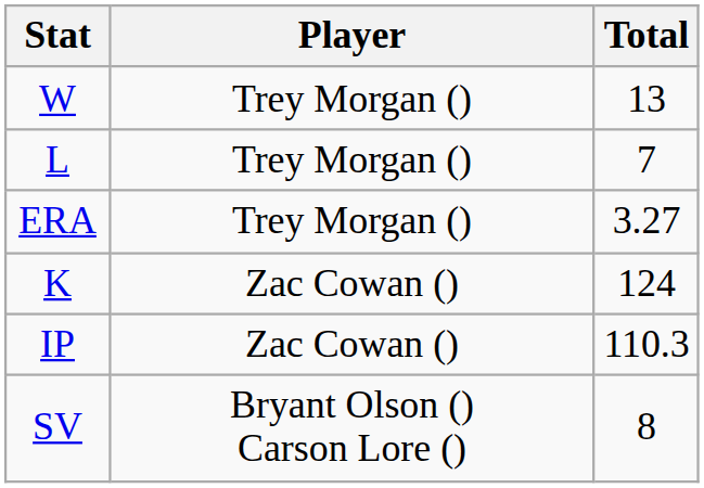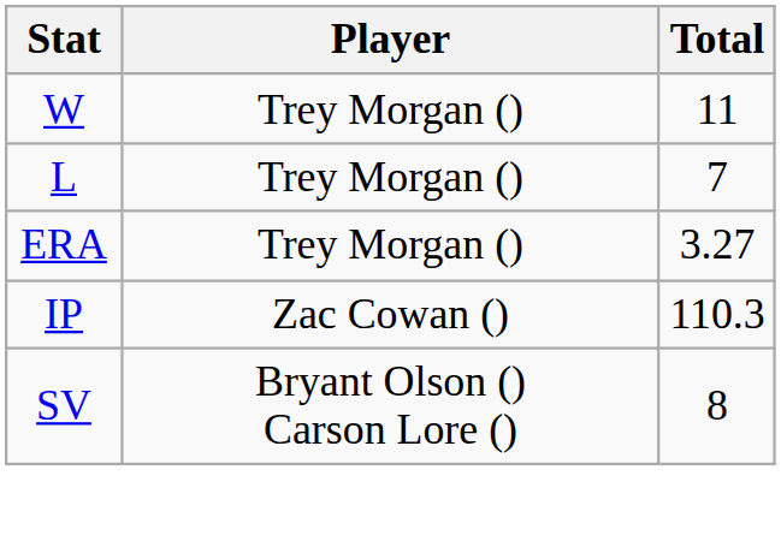W | Total: 13 -> 11
- row: K | Zac Cowan () | 124
